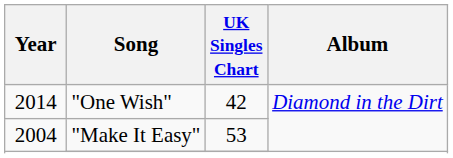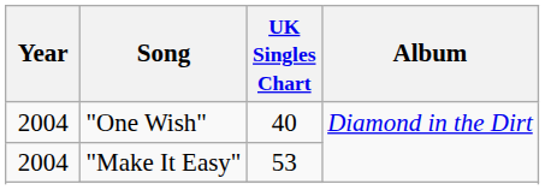"One Wish" | Year: 2014 -> 2004
"One Wish" | UK Singles Chart: 42 -> 40
